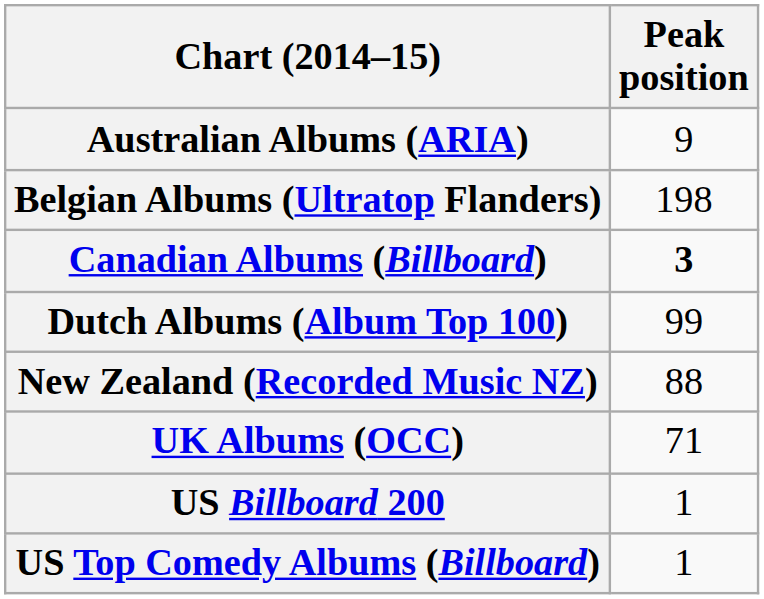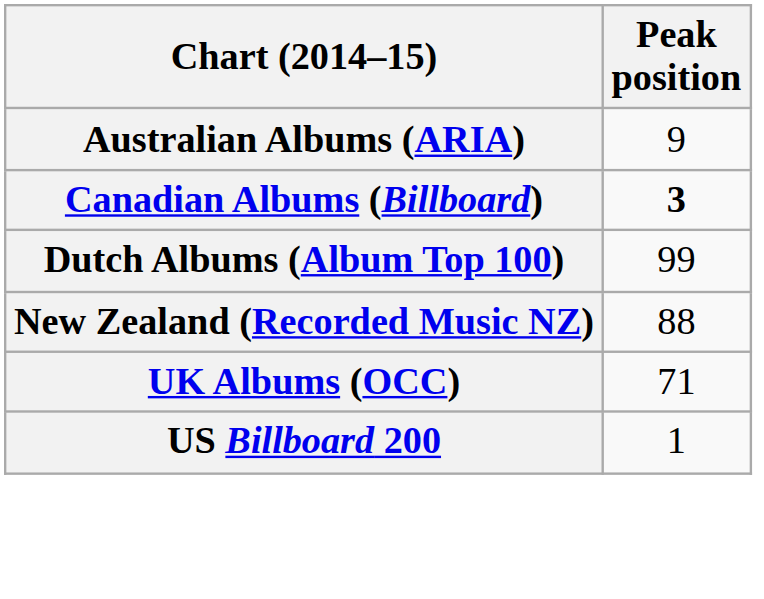- row: Belgian Albums (Ultratop Flanders) | 198
- row: US Top Comedy Albums (Billboard) | 1
